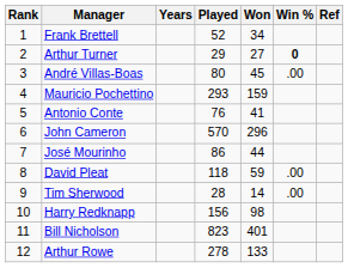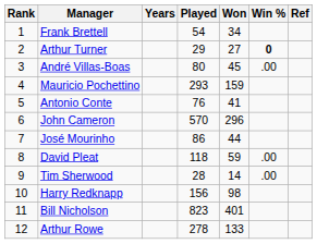Frank Brettell | Played: 52 -> 54
